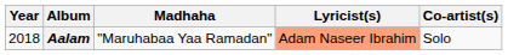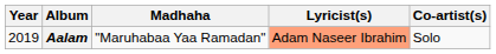Aalam | Year: 2018 -> 2019
